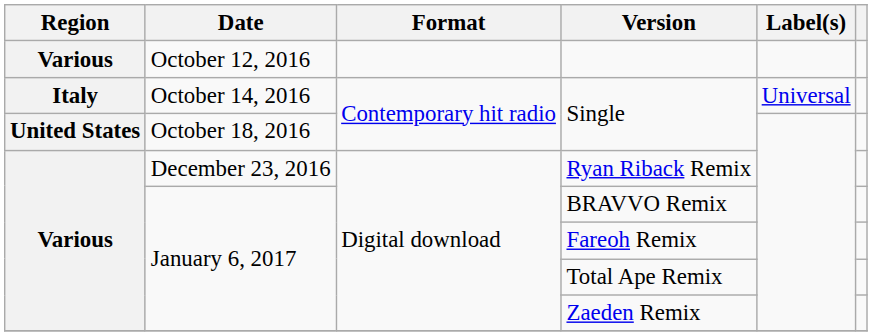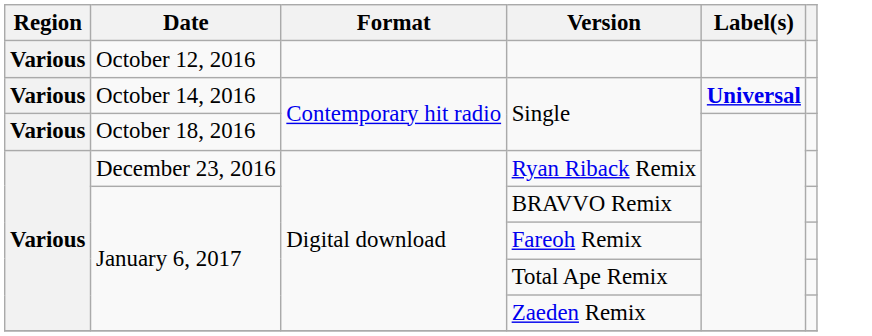October 14, 2016 / Single | Region: Italy -> Various
October 14, 2016 / Single | Label(s): normal -> bold
October 18, 2016 / Single | Region: United States -> Various
